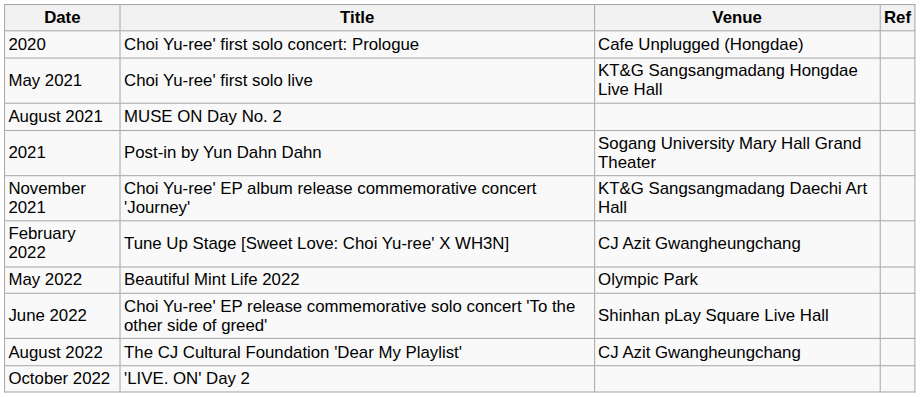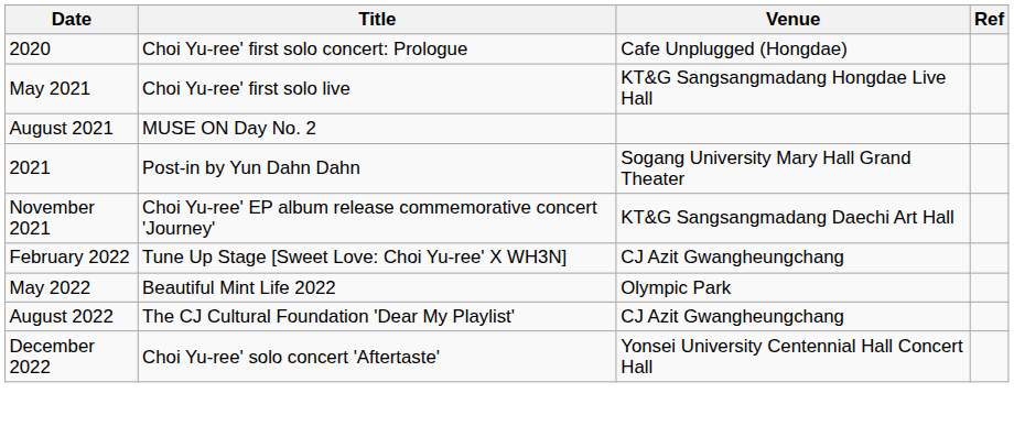- row: June 2022 | Choi Yu-ree' EP release commemorative solo concert 'To the other side of greed' | Shinhan pLay Square Live Hall
- row: October 2022 | 'LIVE. ON' Day 2
+ row: December 2022 | Choi Yu-ree' solo concert 'Aftertaste' | Yonsei University Centennial Hall Concert Hall
